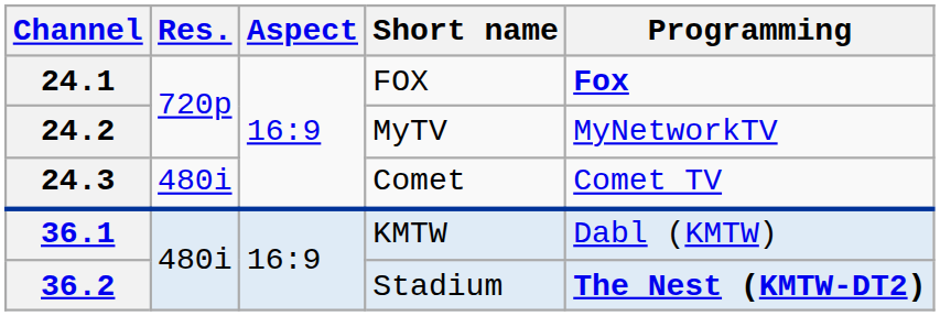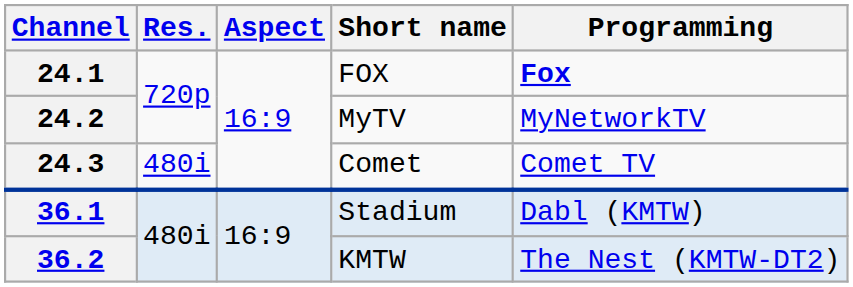36.1 | Short name: KMTW -> Stadium
36.2 | Short name: Stadium -> KMTW
36.2 | Programming: bold -> normal
